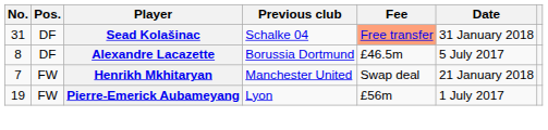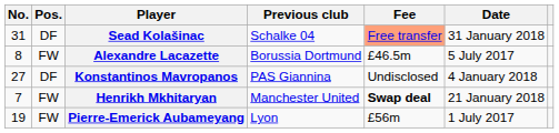Alexandre Lacazette | Pos.: DF -> FW
+ row: 27 | DF | Konstantinos Mavropanos | PAS Giannina | Undisclosed | 4 January 2018
Henrikh Mkhitaryan | Fee: normal -> bold
